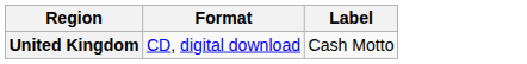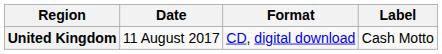+ column: Date | 11 August 2017
